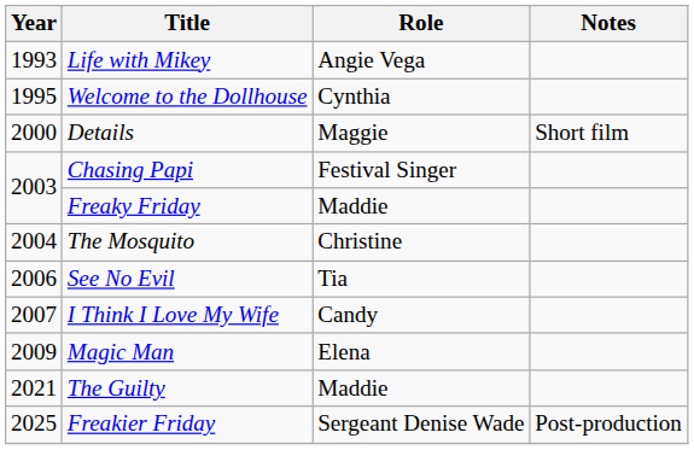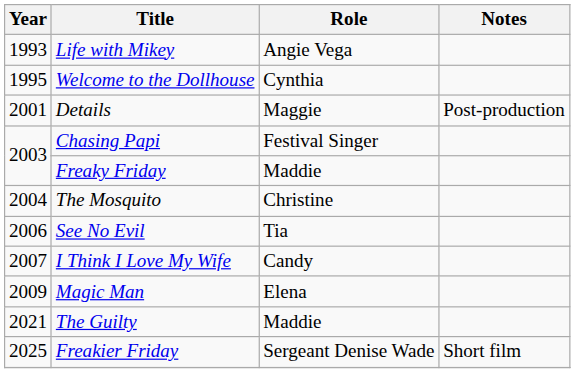Details | Year: 2000 -> 2001
Details | Notes: Short film -> Post-production
Freakier Friday | Notes: Post-production -> Short film
